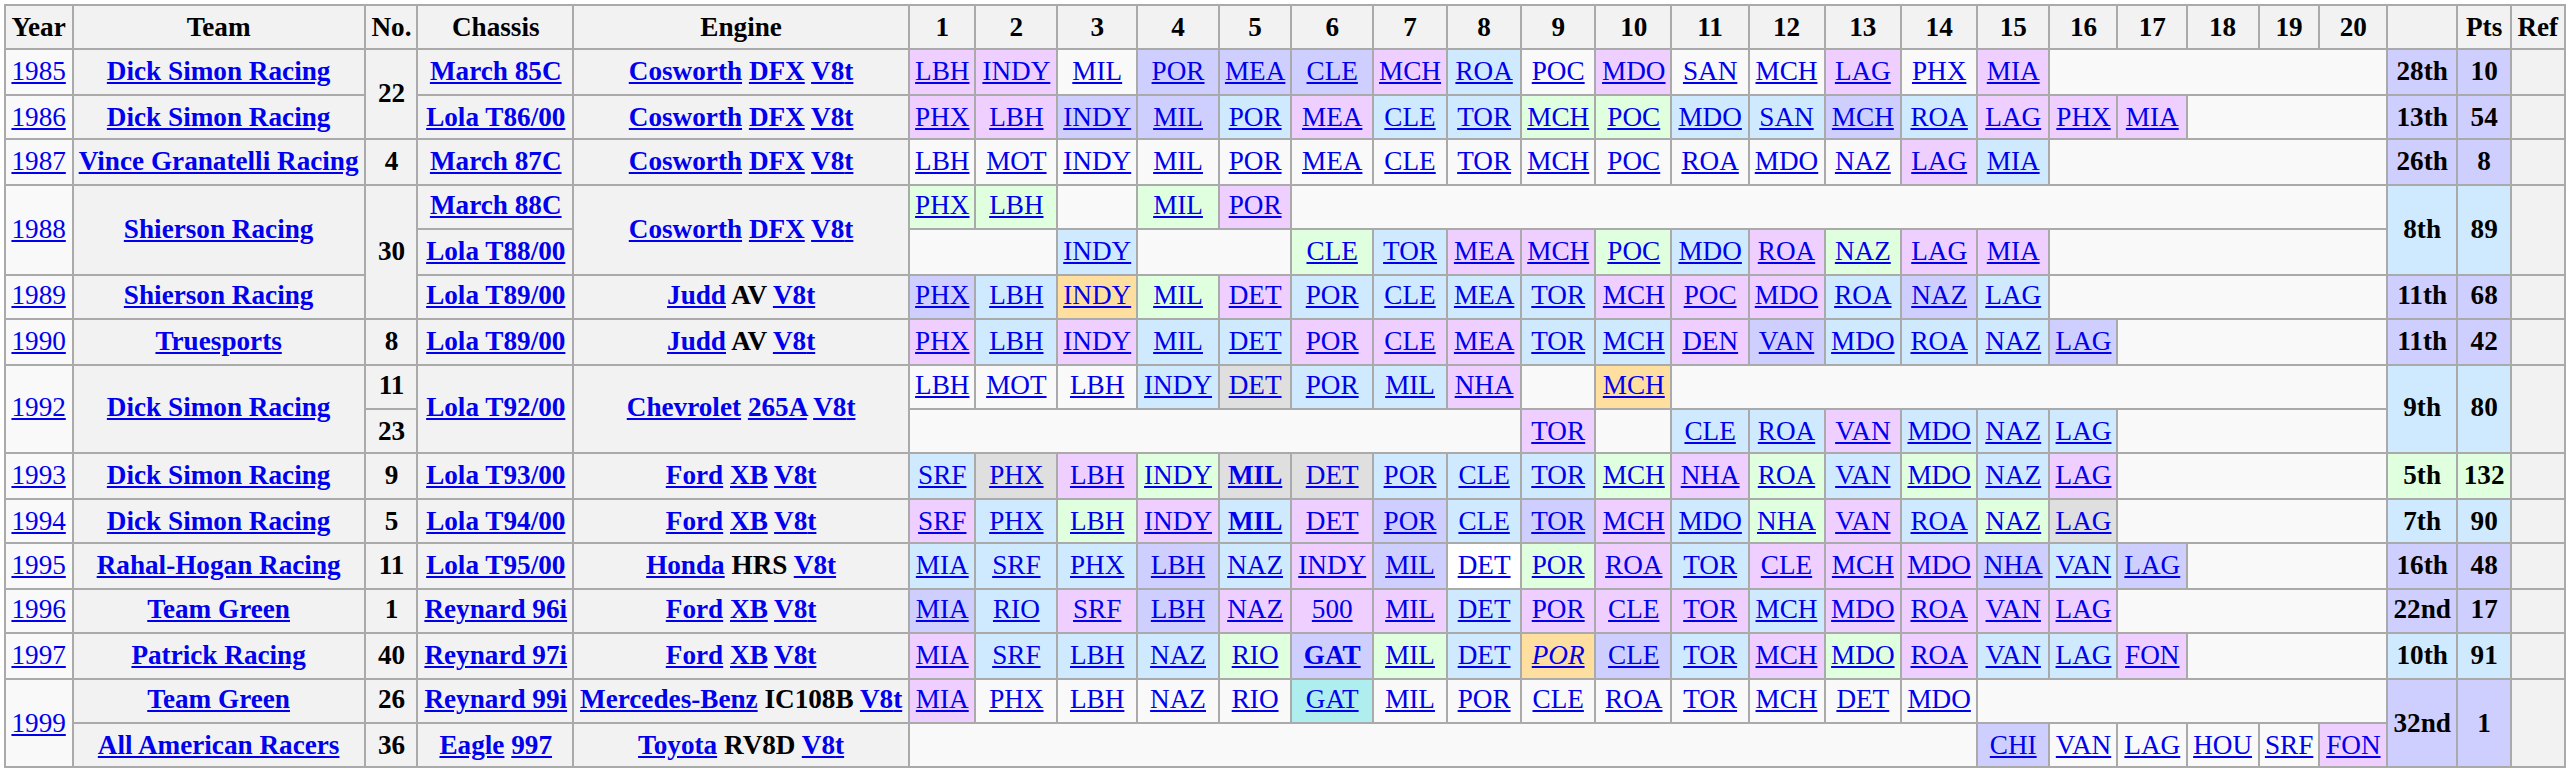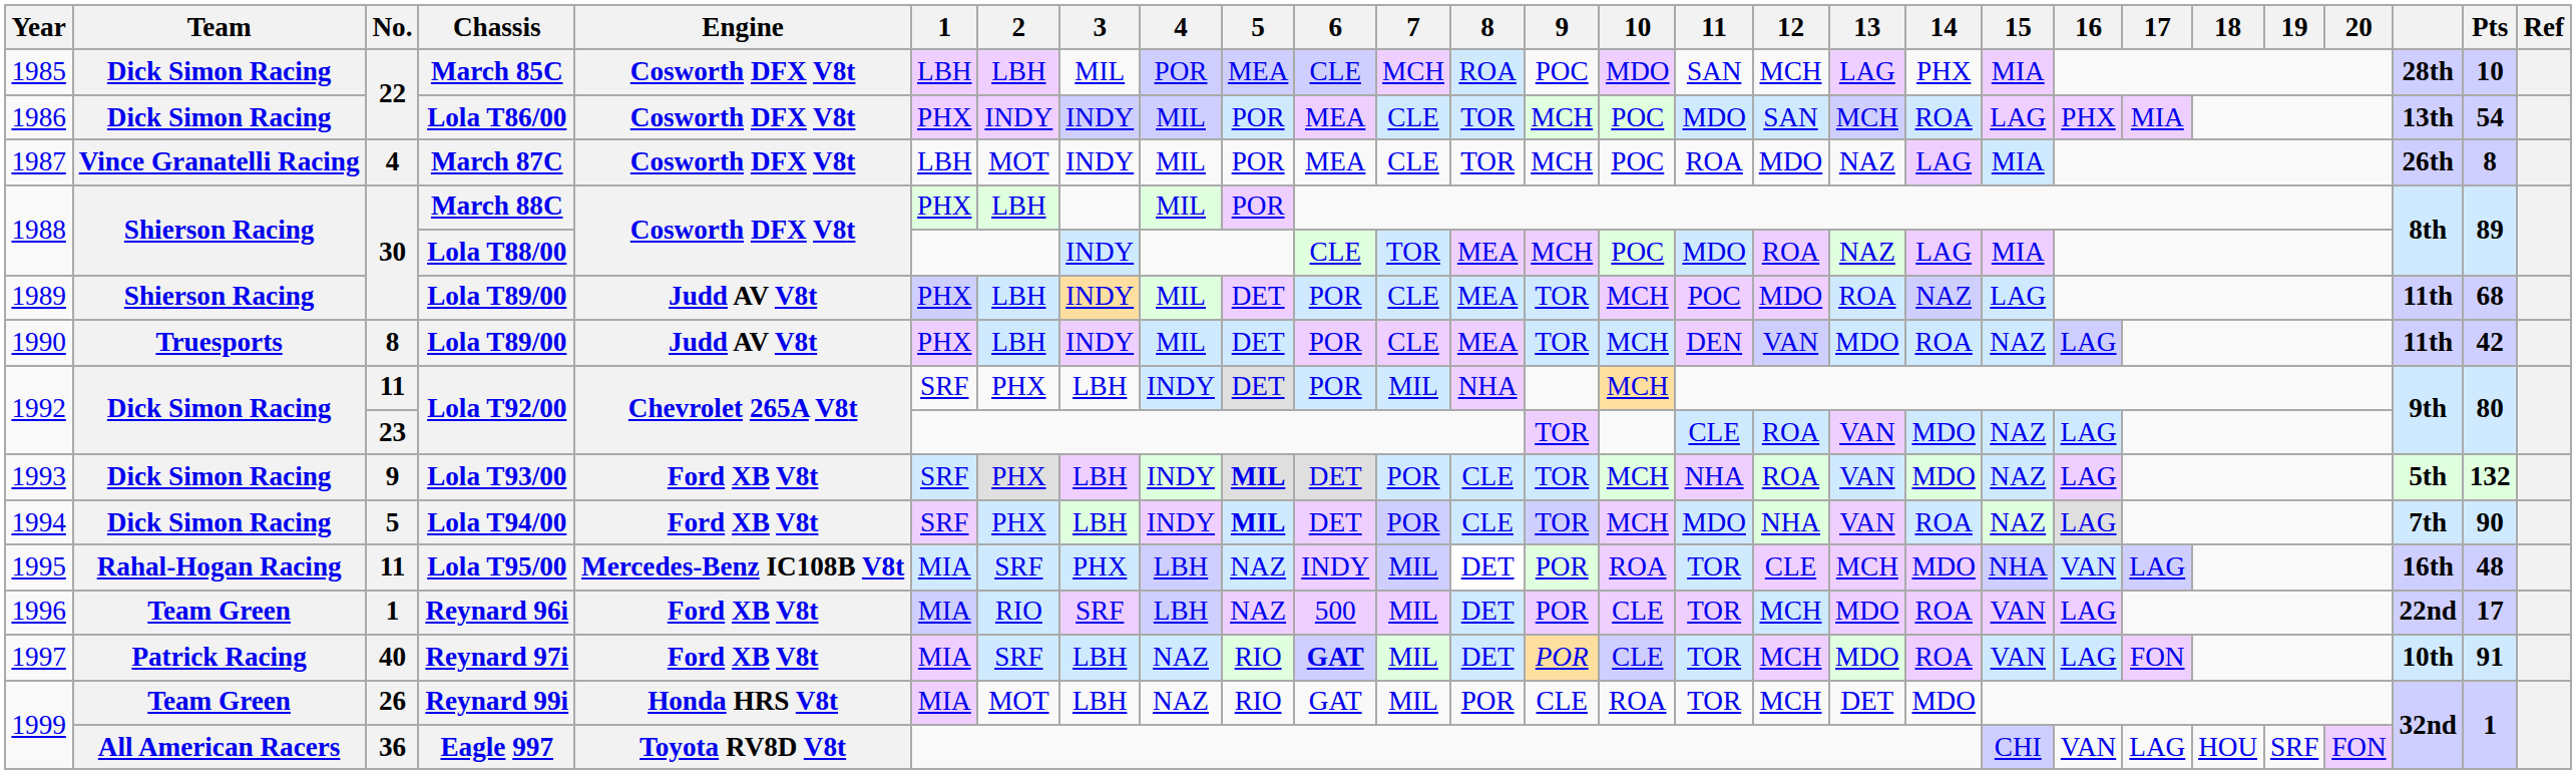March 85C | 2: INDY -> LBH
Lola T86/00 | 2: LBH -> INDY
11 / Lola T92/00 | 1: LBH -> SRF
11 / Lola T92/00 | 2: MOT -> PHX
Lola T95/00 | Engine: Honda HRS V8t -> Mercedes-Benz IC108B V8t
Reynard 99i | Engine: Mercedes-Benz IC108B V8t -> Honda HRS V8t
Reynard 99i | 2: PHX -> MOT
Reynard 99i | 6: paleturquoise background -> no background
